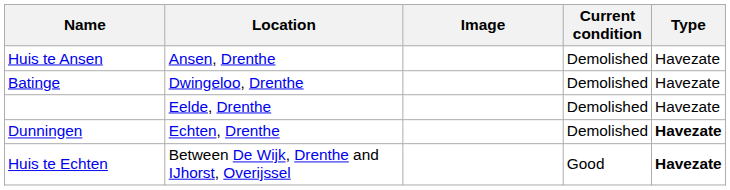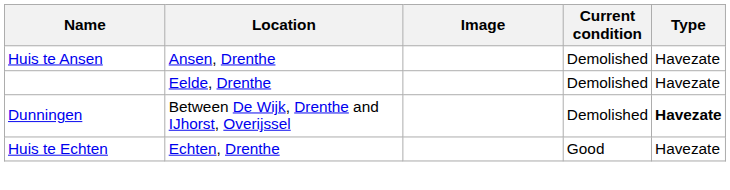- row: Batinge | Dwingeloo, Drenthe | Demolished | Havezate
Dunningen | Location: Echten, Drenthe -> Between De Wijk, Drenthe and IJhorst, Overijssel
Huis te Echten | Location: Between De Wijk, Drenthe and IJhorst, Overijssel -> Echten, Drenthe
Huis te Echten | Type: bold -> normal
